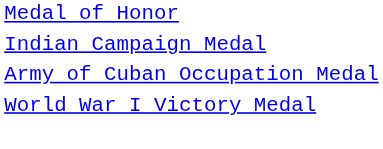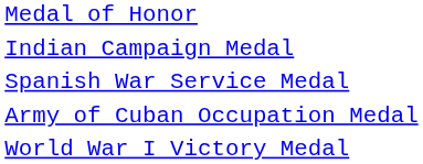+ row: Spanish War Service Medal
